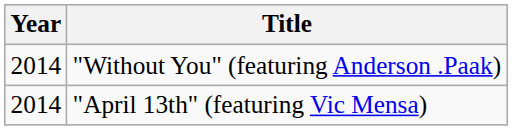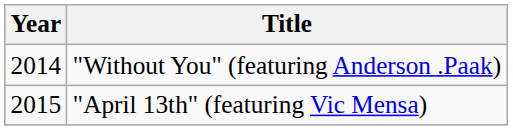"April 13th" (featuring Vic Mensa) | Year: 2014 -> 2015
